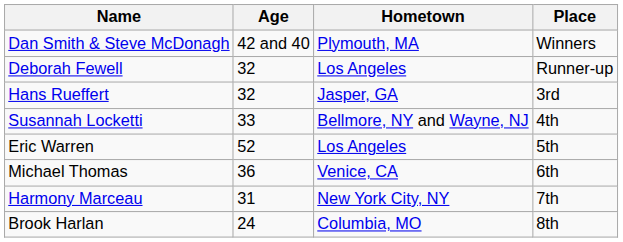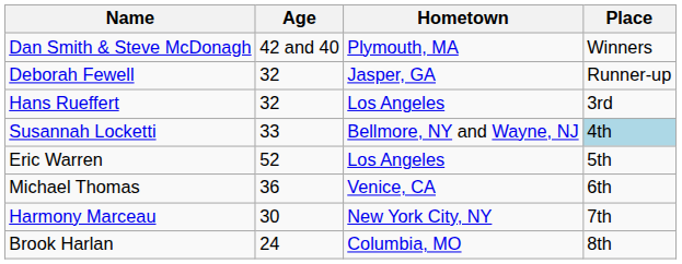Deborah Fewell | Hometown: Los Angeles -> Jasper, GA
Hans Rueffert | Hometown: Jasper, GA -> Los Angeles
Susannah Locketti | Place: no background -> lightblue background
Harmony Marceau | Age: 31 -> 30
